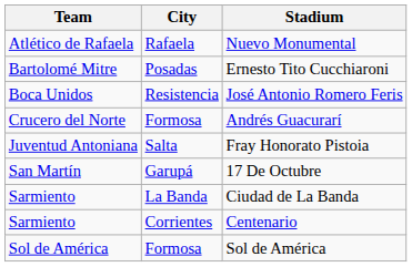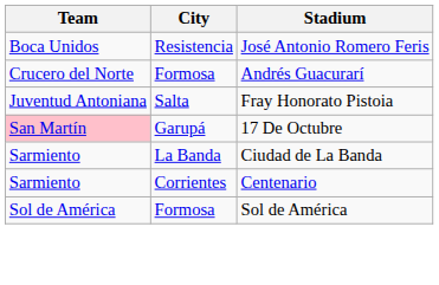- row: Atlético de Rafaela | Rafaela | Nuevo Monumental
- row: Bartolomé Mitre | Posadas | Ernesto Tito Cucchiaroni
17 De Octubre | Team: no background -> pink background
